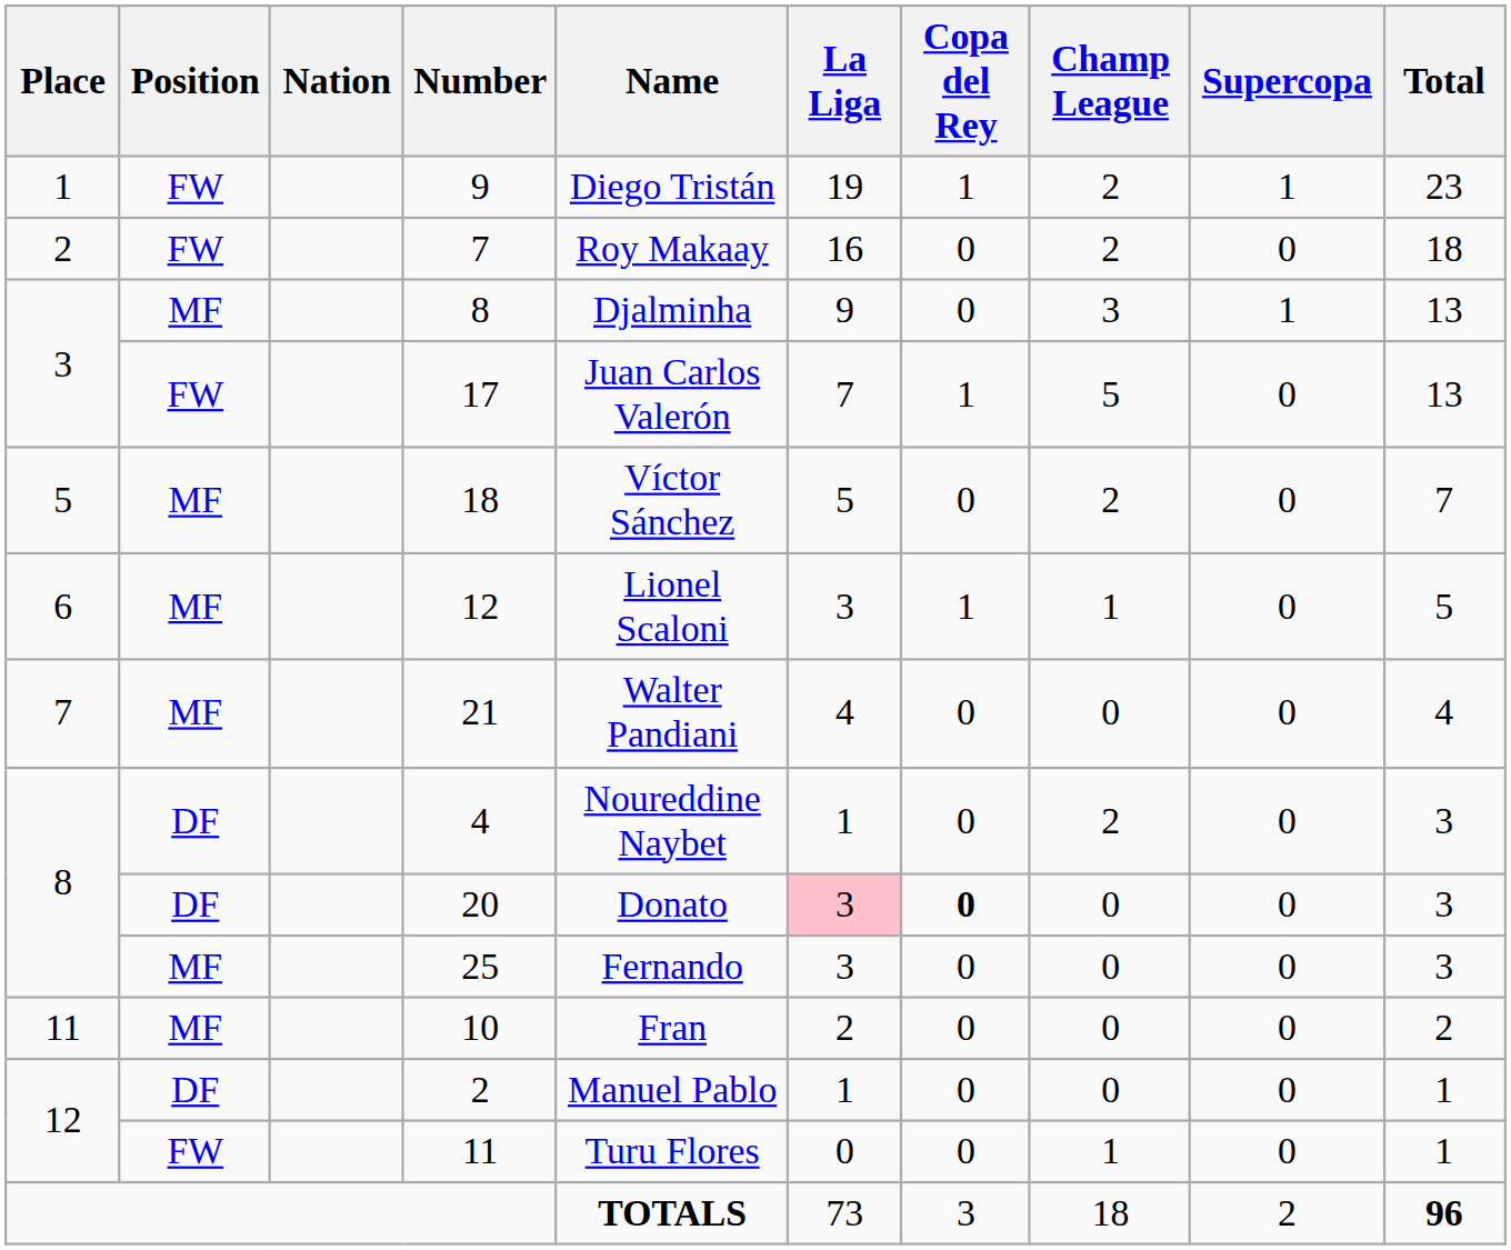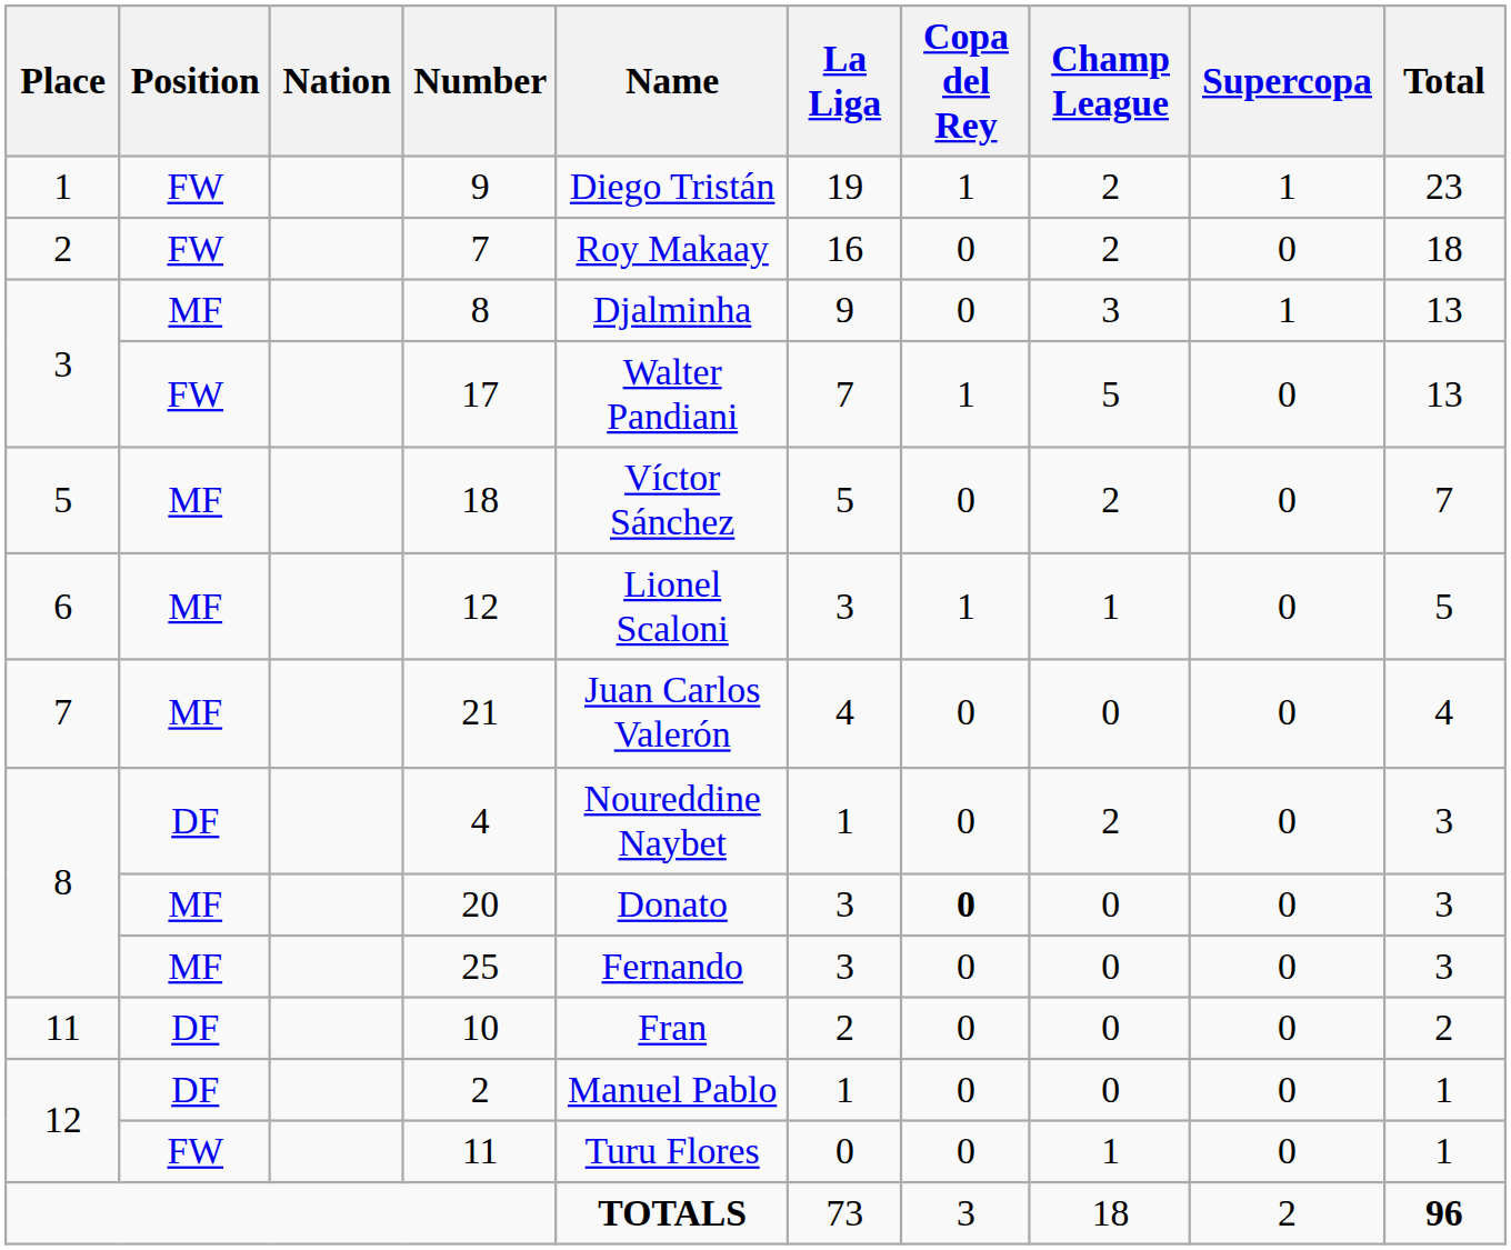17 | Name: Juan Carlos Valerón -> Walter Pandiani
21 | Name: Walter Pandiani -> Juan Carlos Valerón
20 | Position: DF -> MF
20 | La Liga: pink background -> no background
10 | Position: MF -> DF
